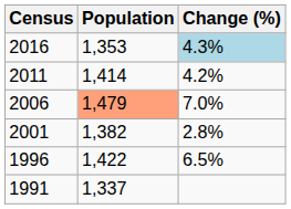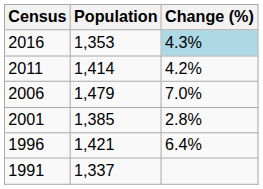2006 | Population: lightsalmon background -> no background
2001 | Population: 1,382 -> 1,385
1996 | Population: 1,422 -> 1,421
1996 | Change (%): 6.5% -> 6.4%
